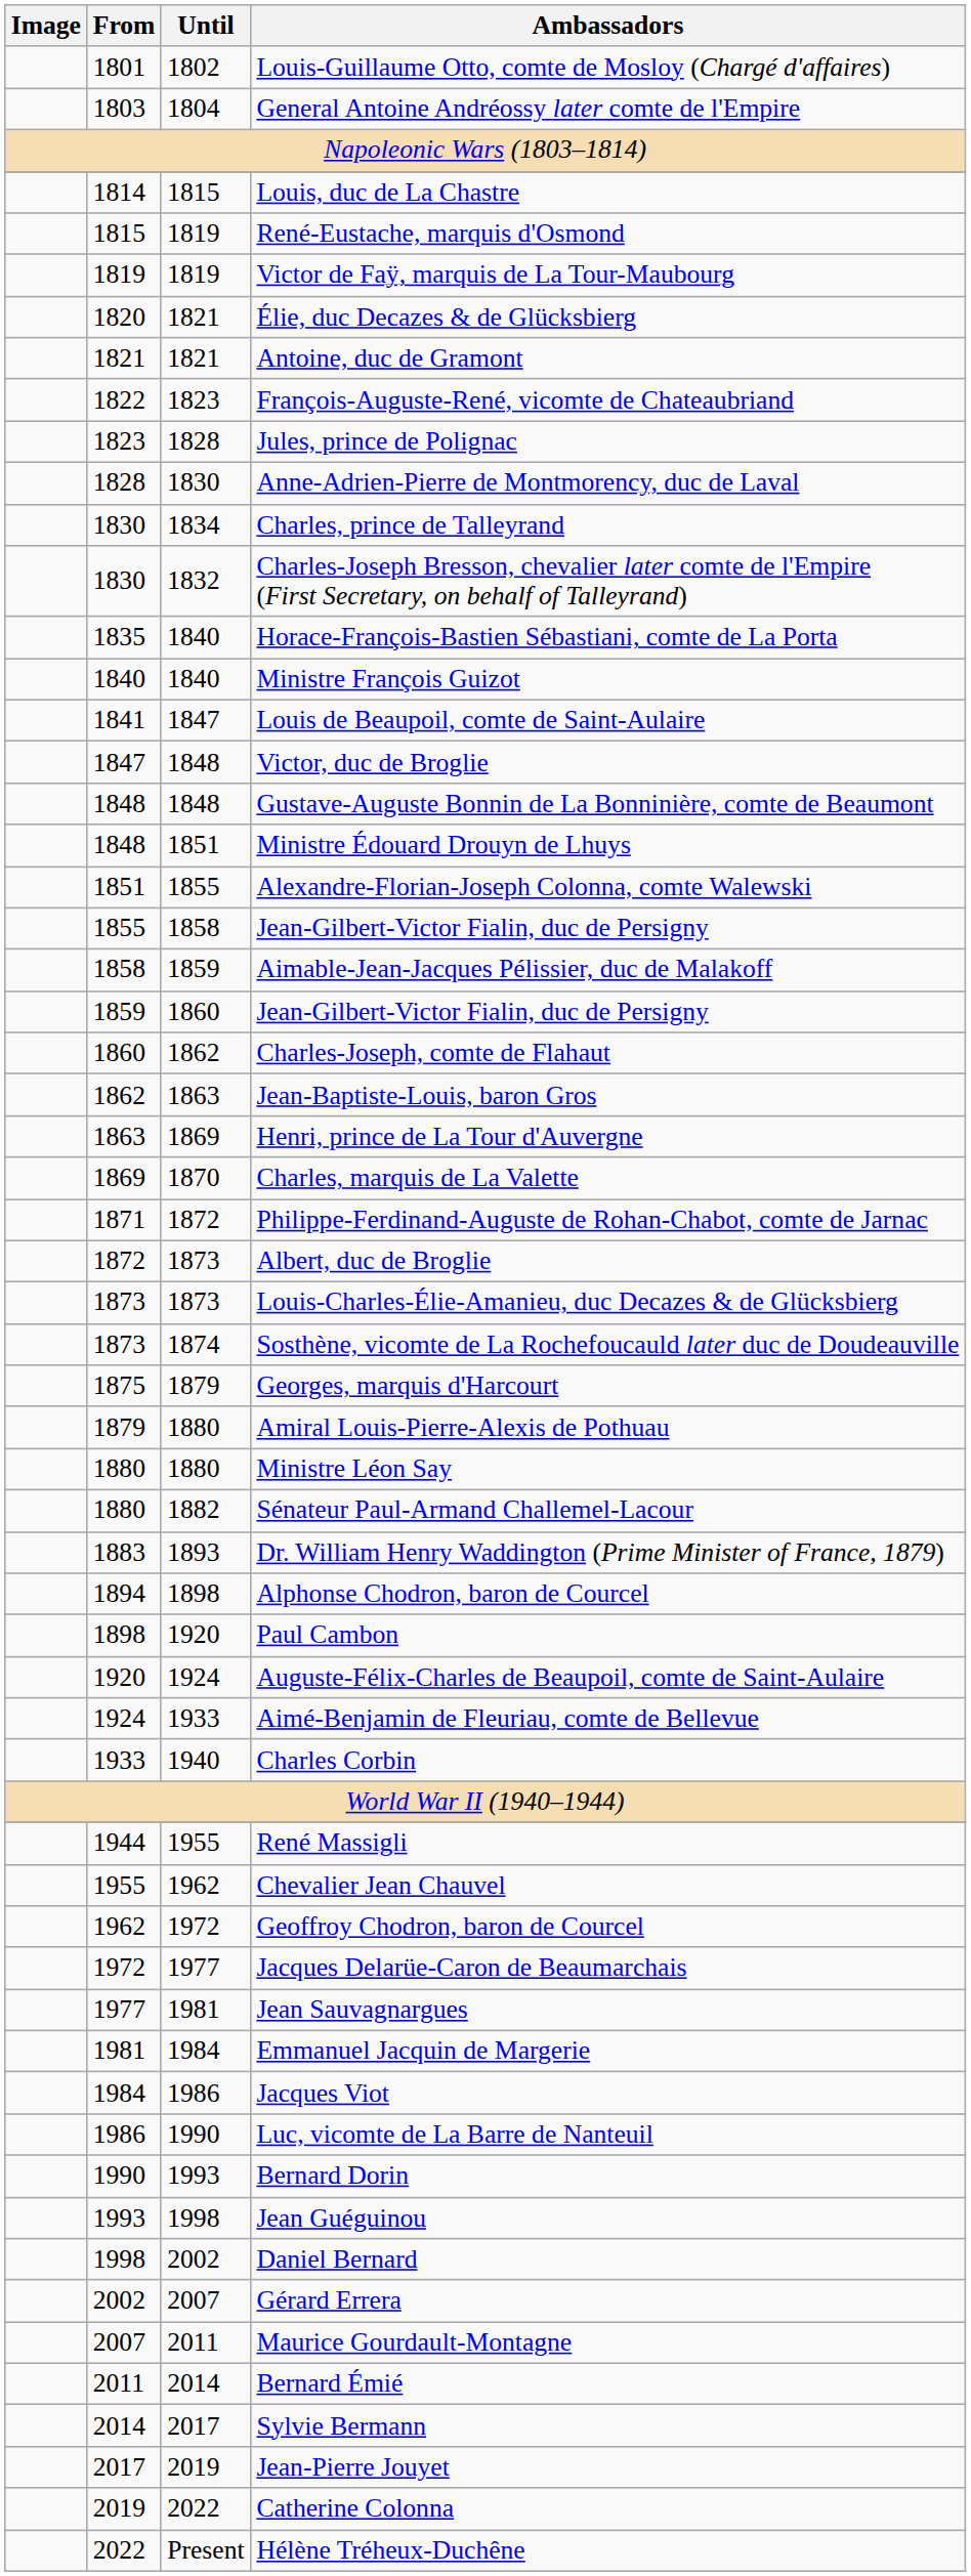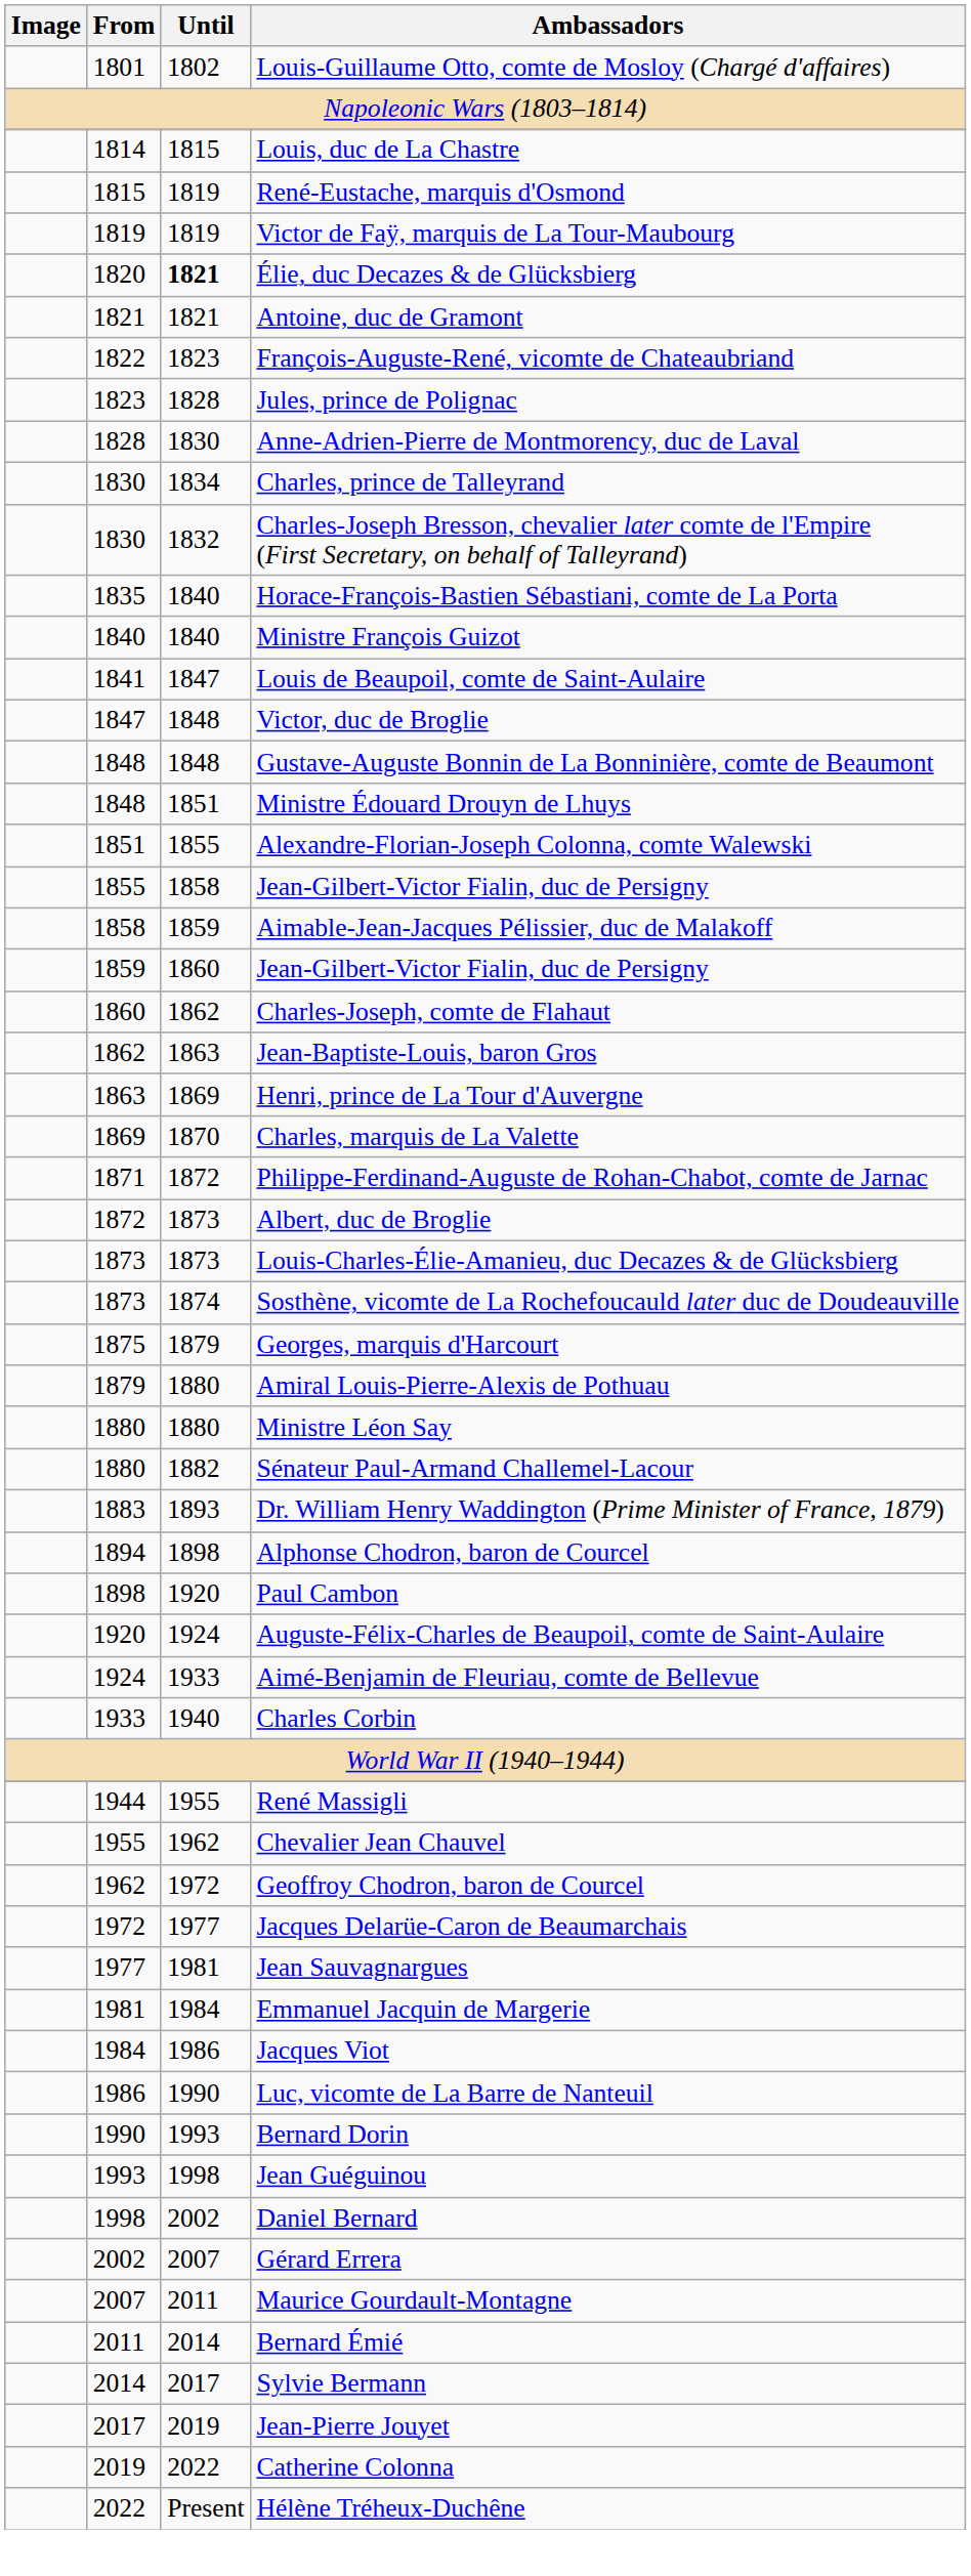- row: 1803 | 1804 | General Antoine Andréossy later comte de l'Empire
Élie, duc Decazes & de Glücksbierg | Until: normal -> bold
